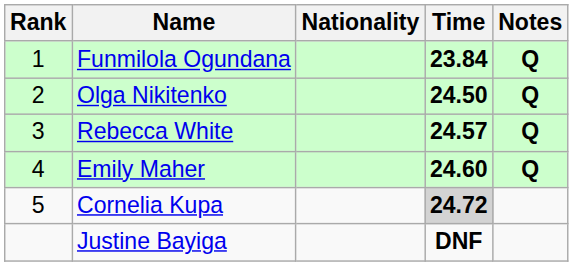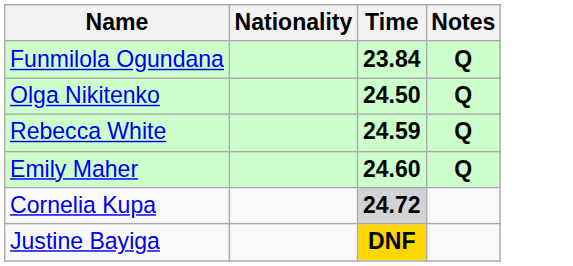- column: Rank | 1 | 2 | 3 | 4 | 5
Rebecca White | Time: 24.57 -> 24.59
Justine Bayiga | Time: no background -> gold background
